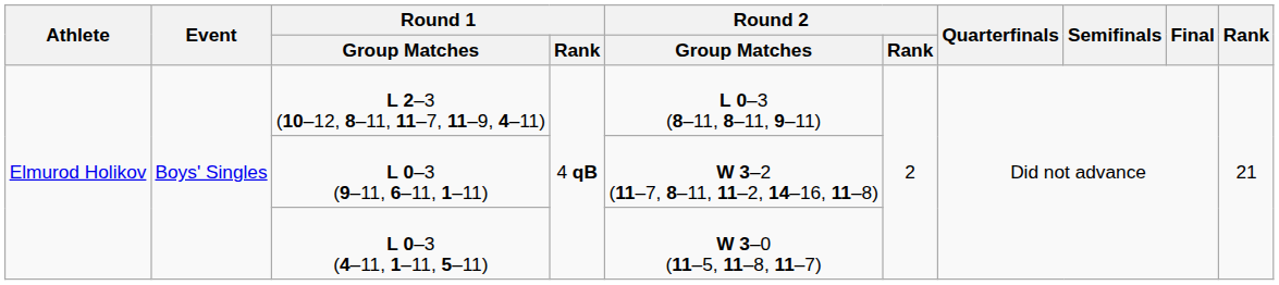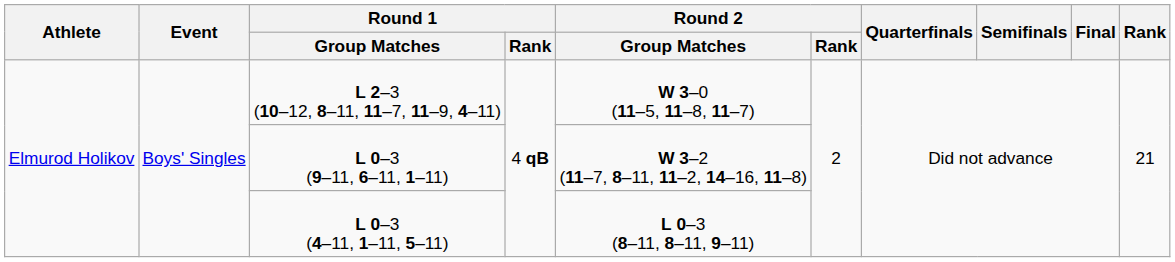L 2–3 (10–12, 8–11, 11–7, 11–9, 4–11) | Round 2 / Group Matches: L 0–3 (8–11, 8–11, 9–11) -> W 3–0 (11–5, 11–8, 11–7)
L 0–3 (4–11, 1–11, 5–11) | Round 2 / Group Matches: W 3–0 (11–5, 11–8, 11–7) -> L 0–3 (8–11, 8–11, 9–11)
